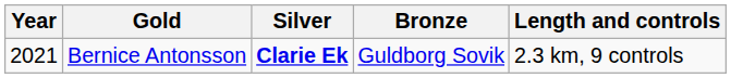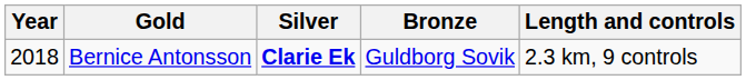Bernice Antonsson | Year: 2021 -> 2018
